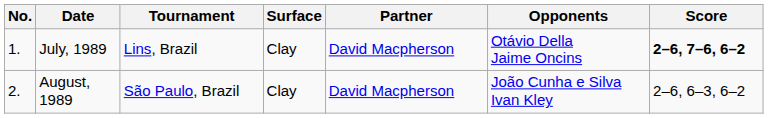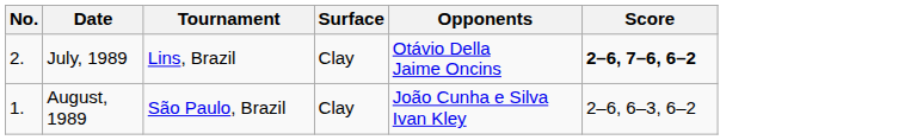- column: Partner | David Macpherson | David Macpherson
July, 1989 | No.: 1. -> 2.
August, 1989 | No.: 2. -> 1.
